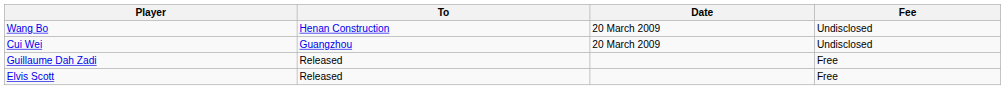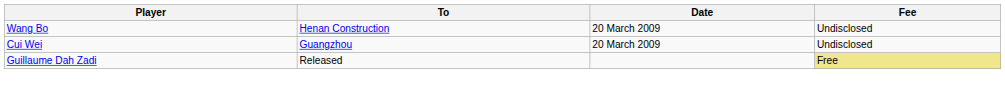Guillaume Dah Zadi | Fee: no background -> khaki background
- row: Elvis Scott | Released | Free
